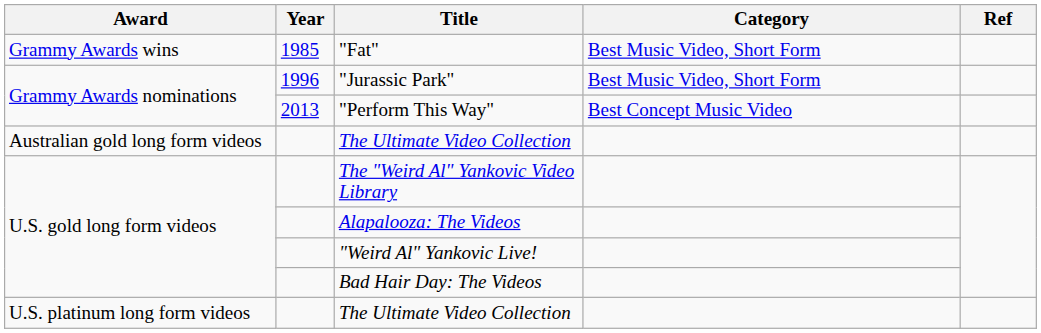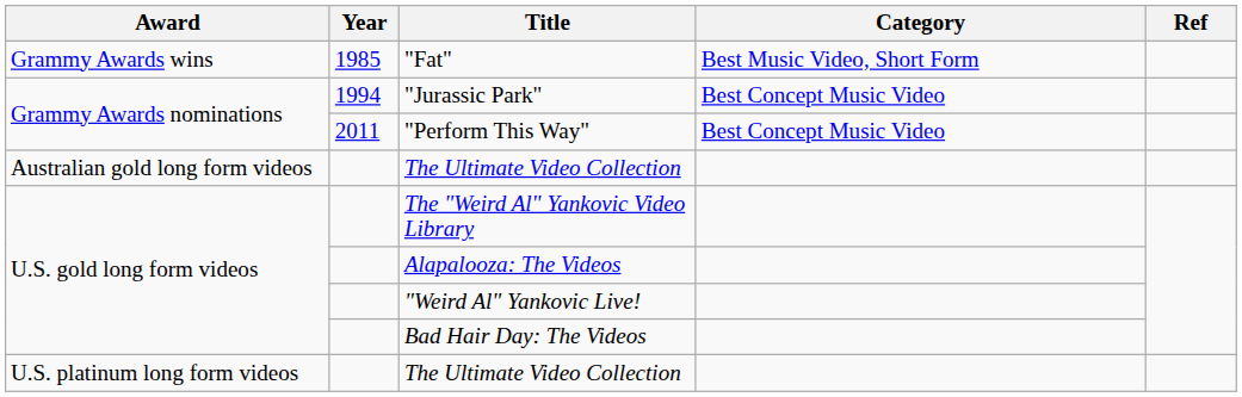"Jurassic Park" | Year: 1996 -> 1994
"Jurassic Park" | Category: Best Music Video, Short Form -> Best Concept Music Video
"Perform This Way" | Year: 2013 -> 2011
